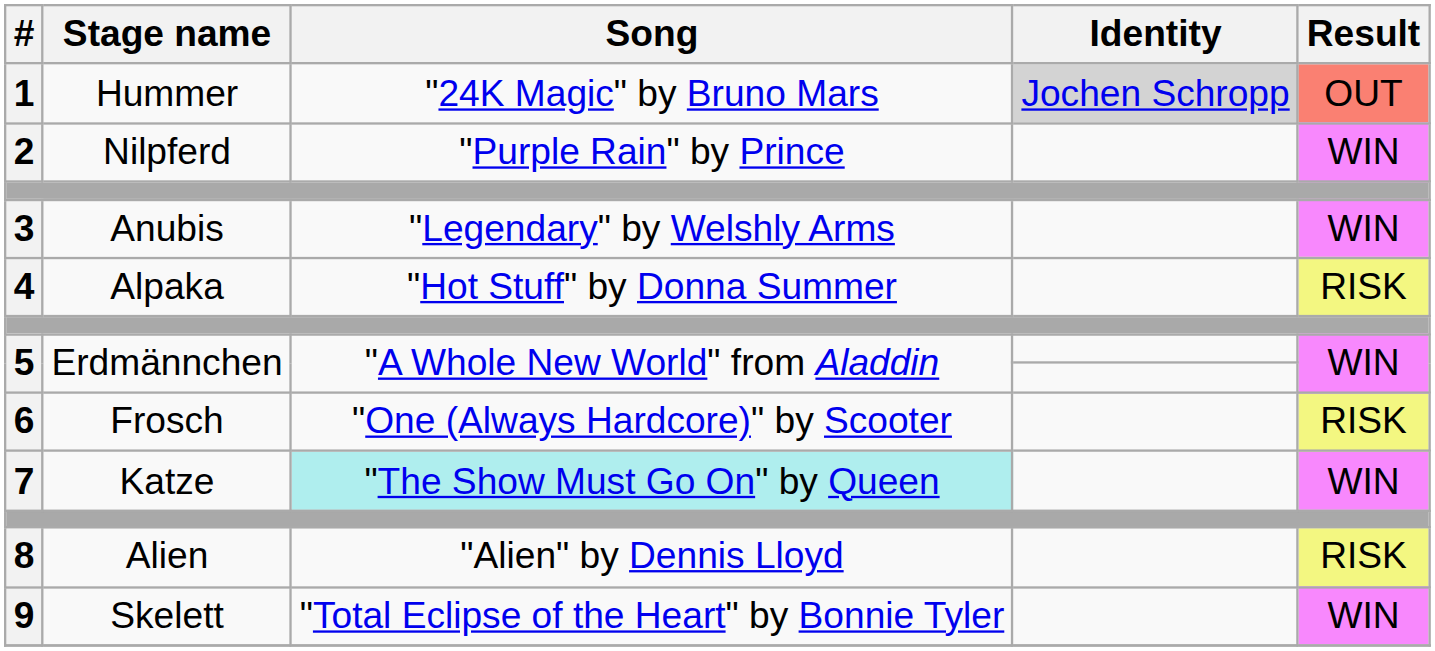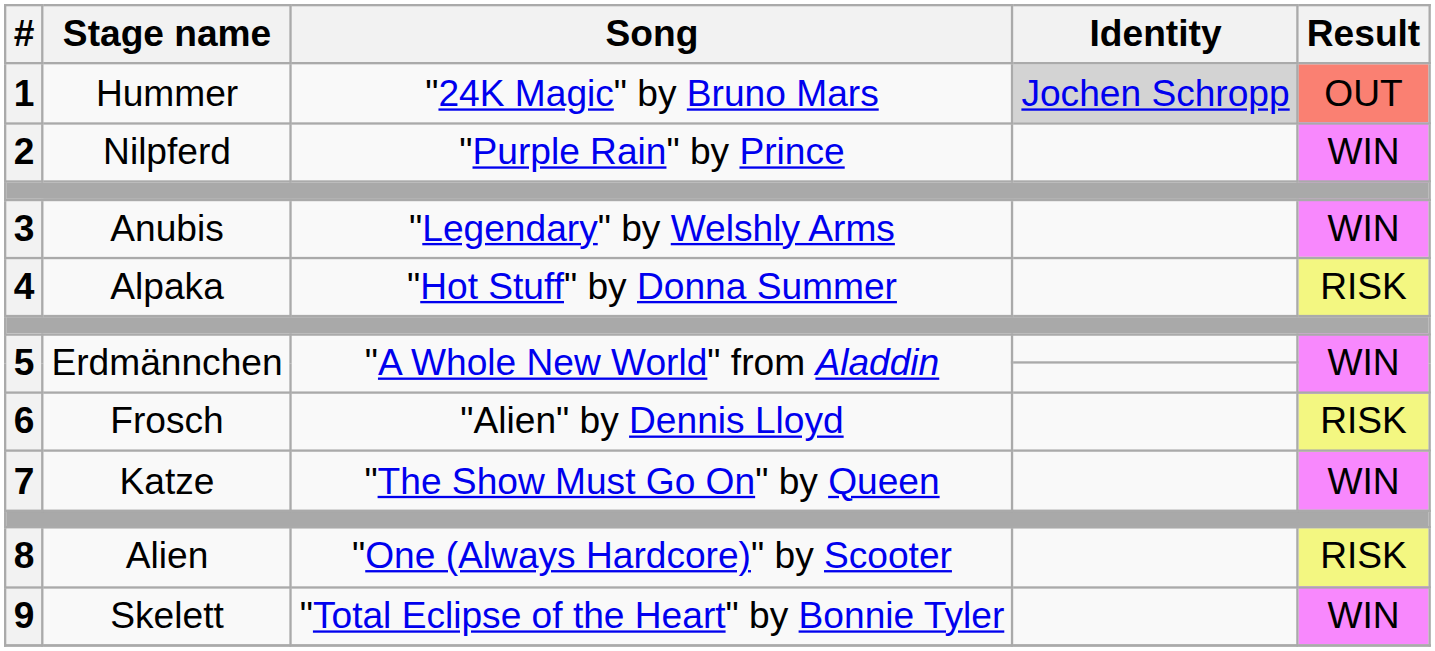6 | Song: "One (Always Hardcore)" by Scooter -> "Alien" by Dennis Lloyd
7 | Song: paleturquoise background -> no background
8 | Song: "Alien" by Dennis Lloyd -> "One (Always Hardcore)" by Scooter
